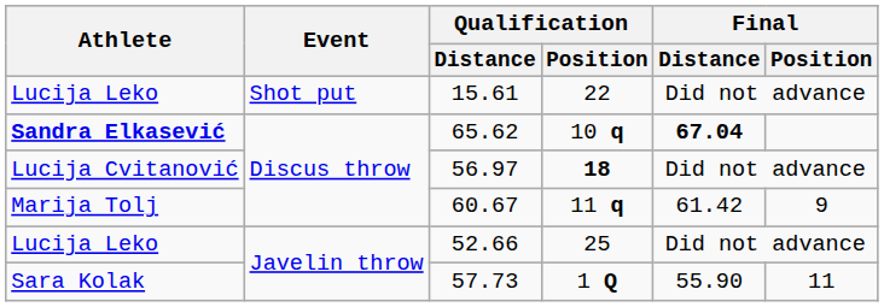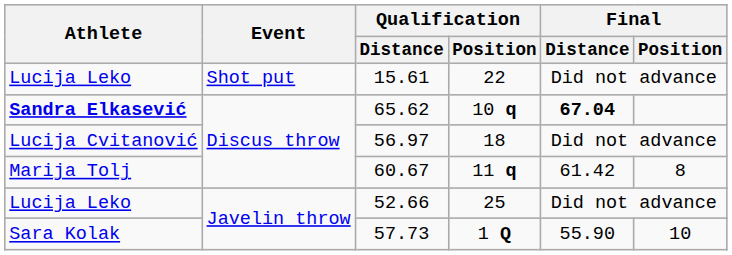56.97 | Qualification / Position: bold -> normal
60.67 | Final / Position: 9 -> 8
57.73 | Final / Position: 11 -> 10
